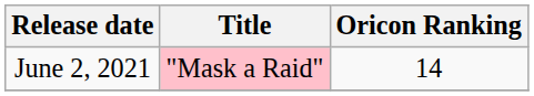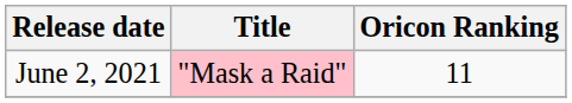June 2, 2021 | Oricon Ranking: 14 -> 11
